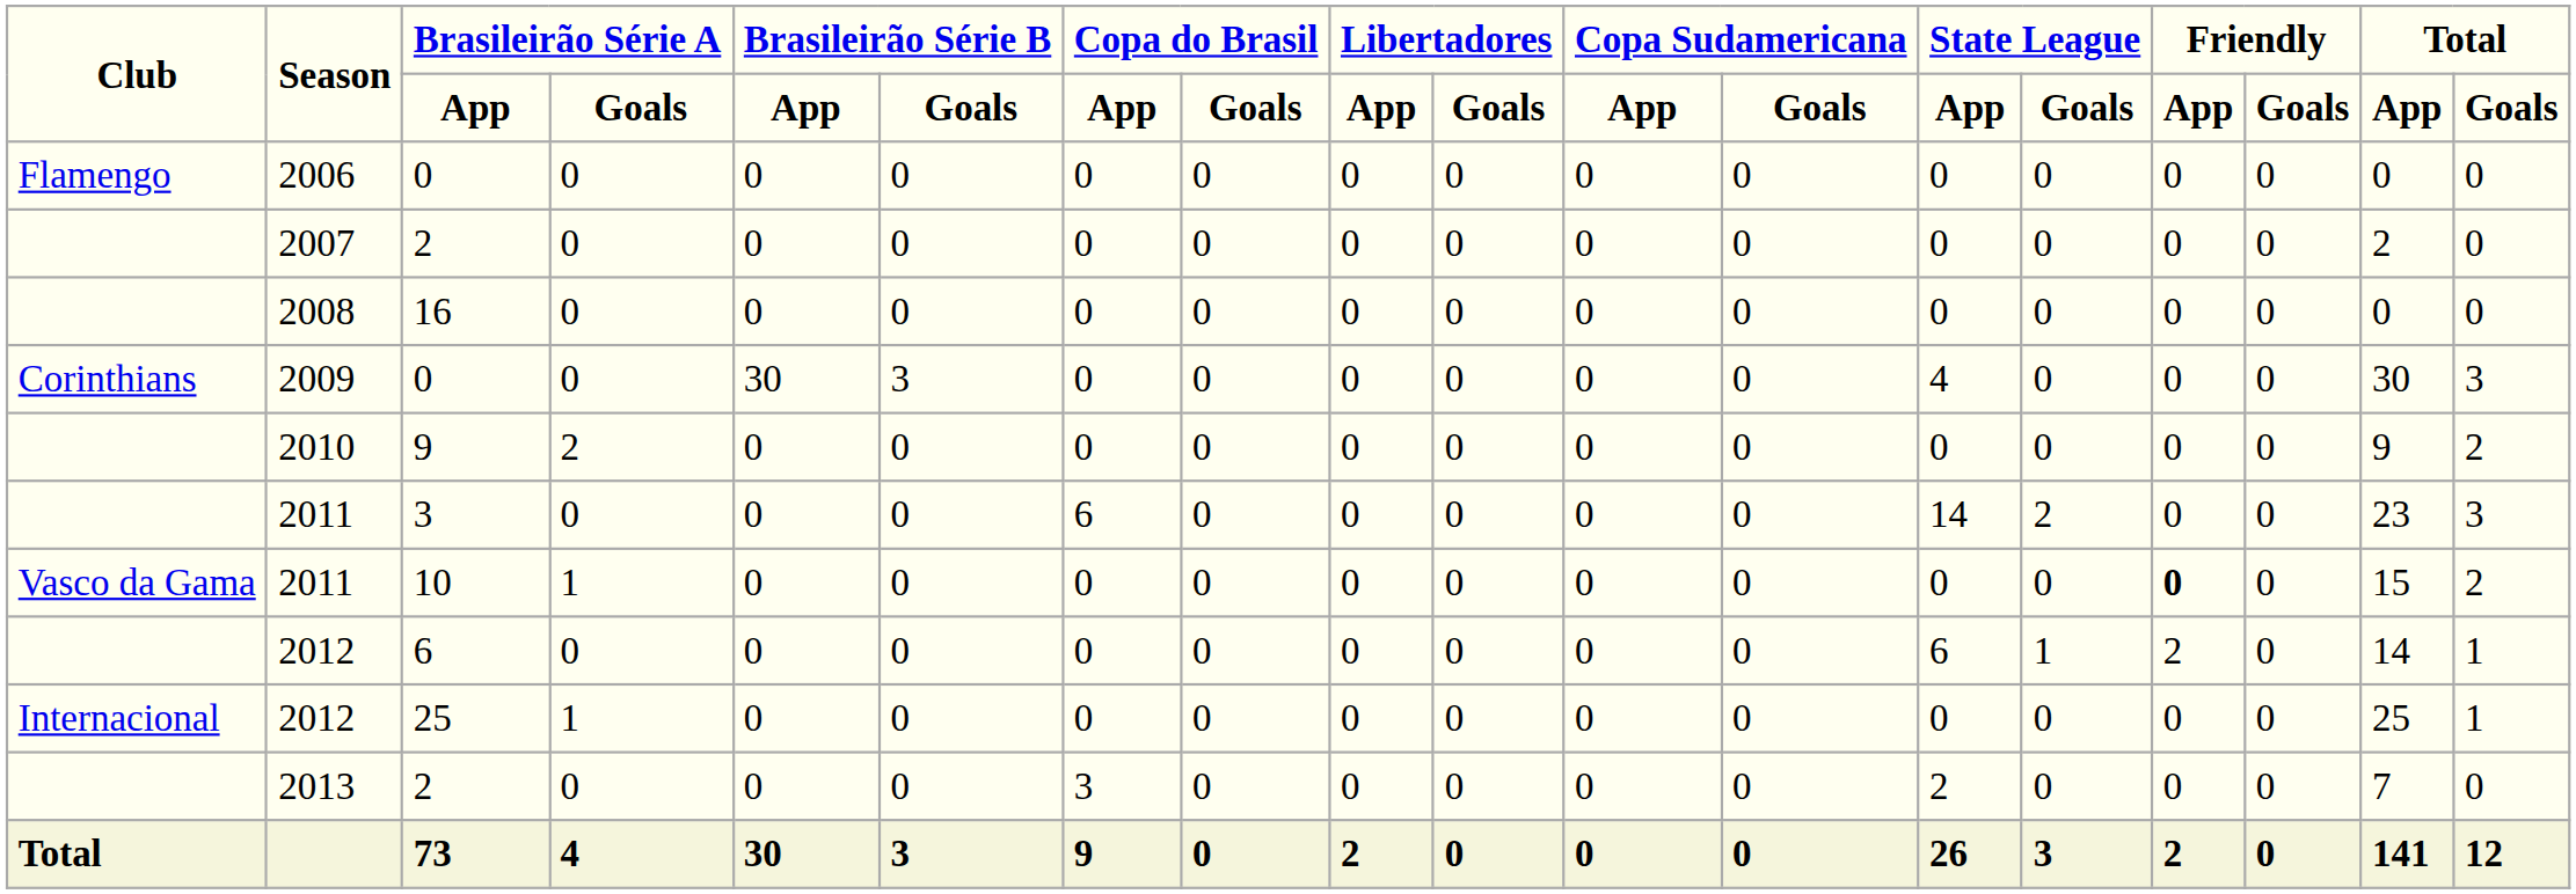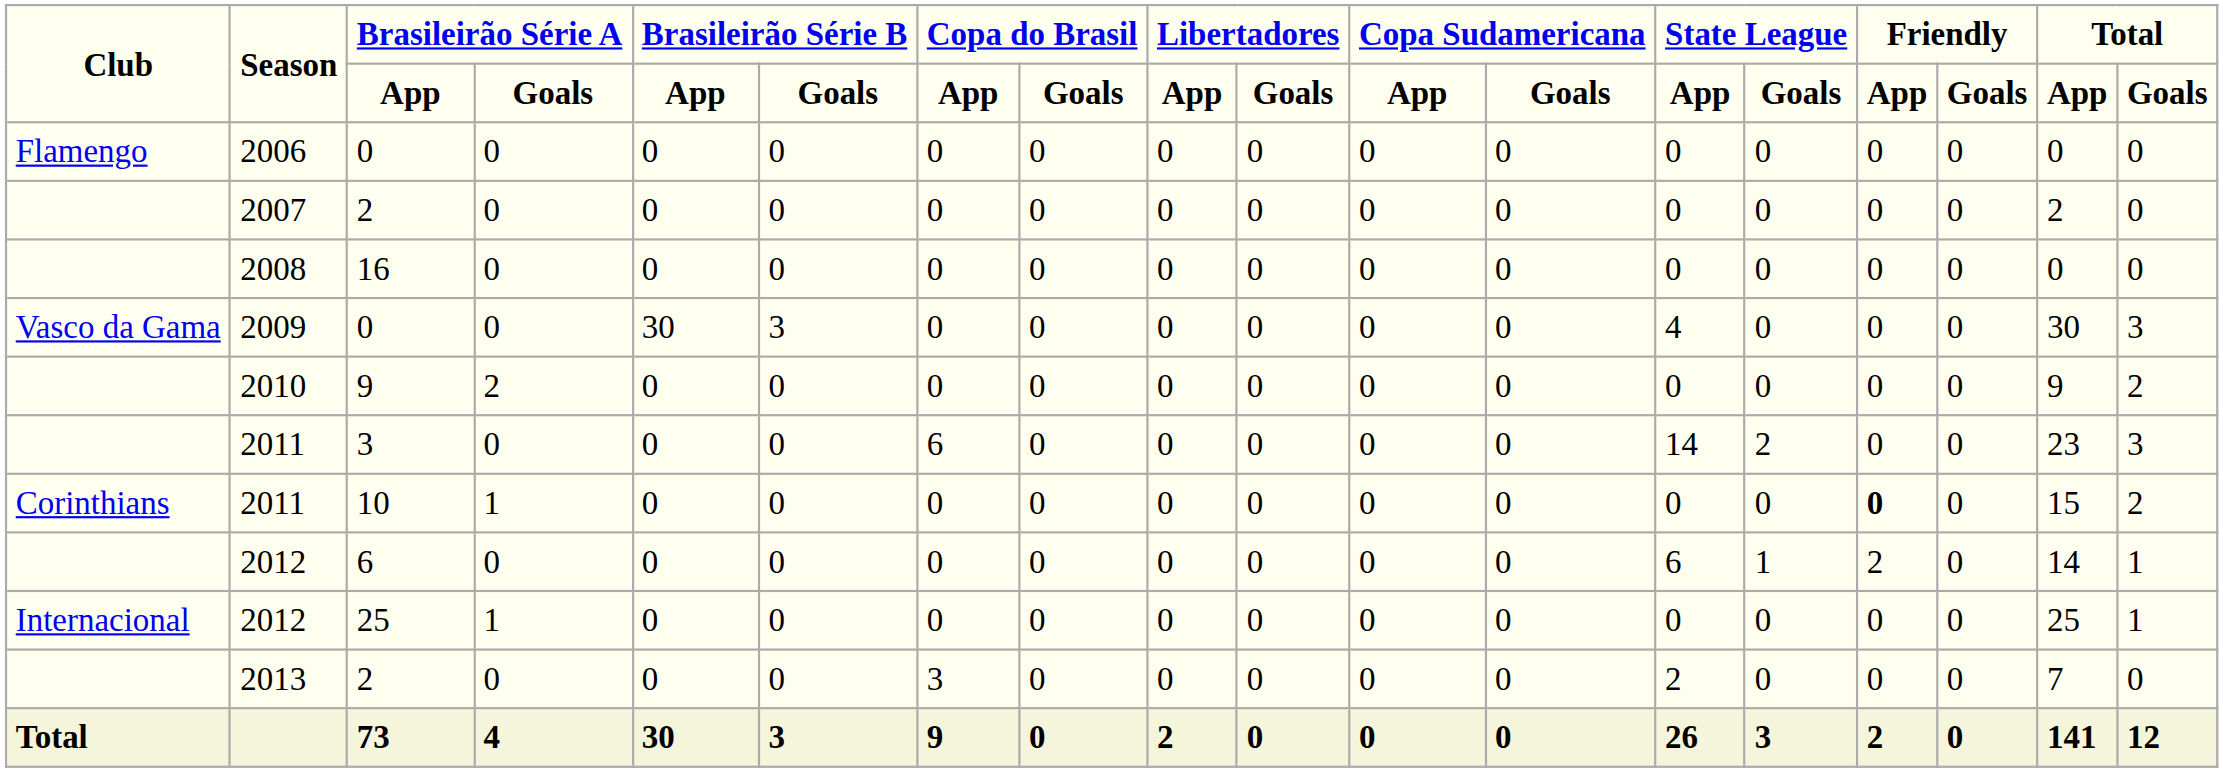2009 | Club: Corinthians -> Vasco da Gama
2011 / 10 | Club: Vasco da Gama -> Corinthians
